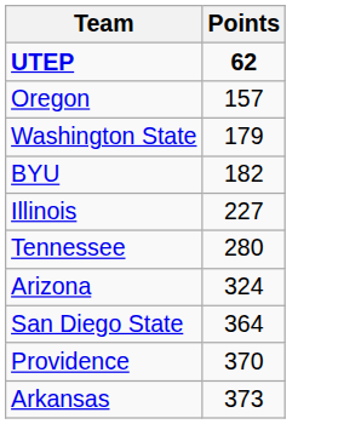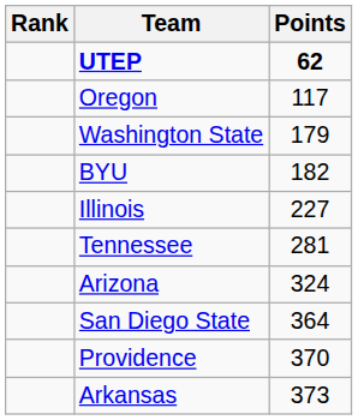+ column: Rank
Oregon | Points: 157 -> 117
Tennessee | Points: 280 -> 281
